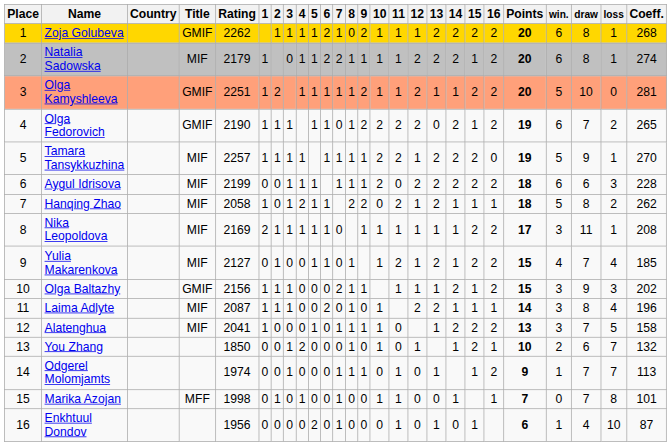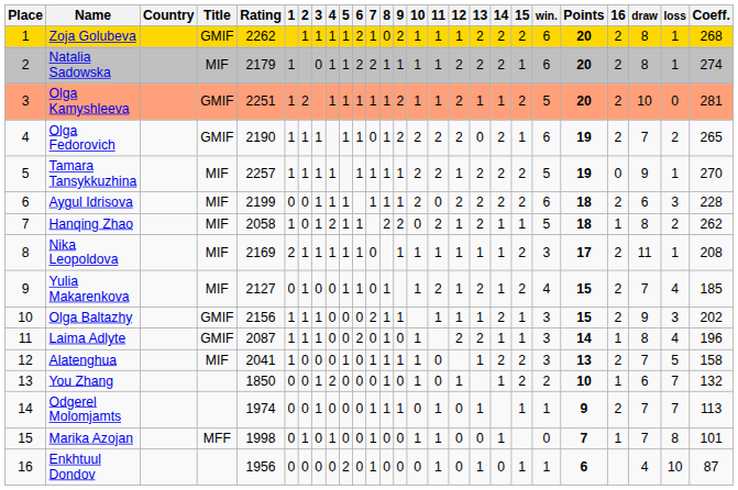columns swapped: 16 <-> win.
Laima Adlyte | Title: MIF -> GMIF
